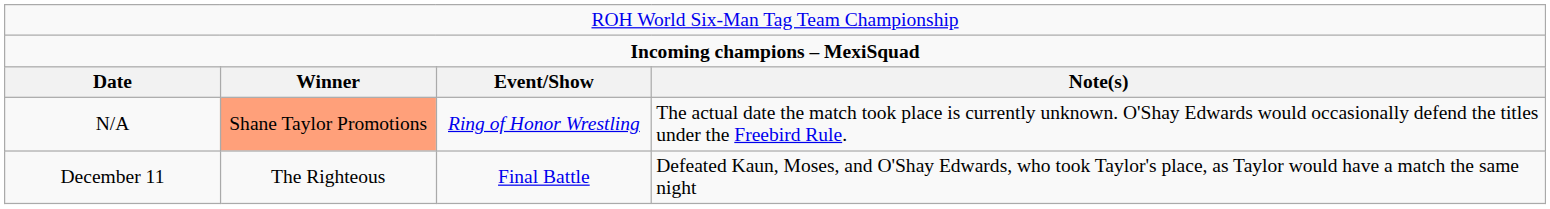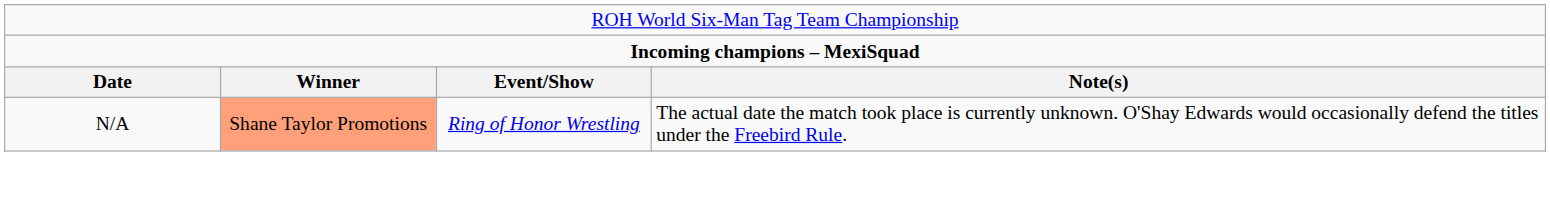- row: December 11 | The Righteous | Final Battle | Defeated Kaun, Moses, and O'Shay Edwards, who took Taylor's place, as Taylor would have a match the same night
